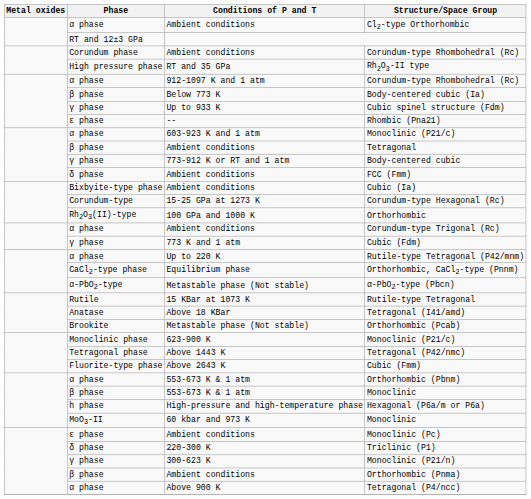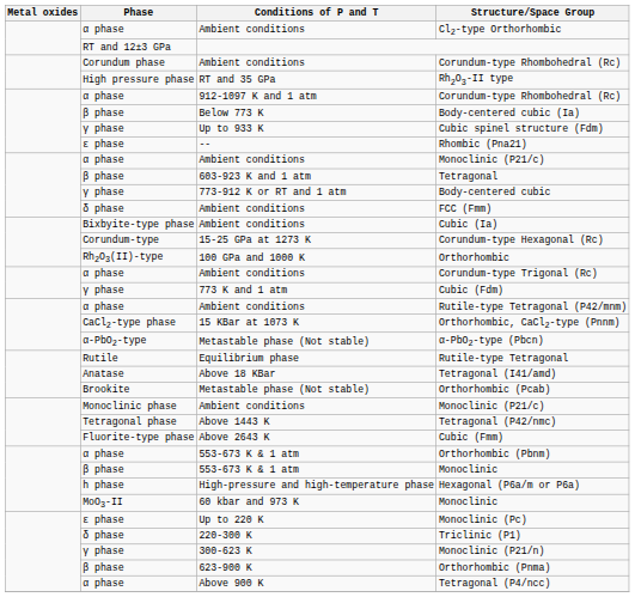α phase / Monoclinic (P21/c) | Conditions of P and T: 603-923 K and 1 atm -> Ambient conditions
Tetragonal | Conditions of P and T: Ambient conditions -> 603-923 K and 1 atm
Rutile-type Tetragonal (P42/mnm) | Conditions of P and T: Up to 220 K -> Ambient conditions
Orthorhombic, CaCl2-type (Pnnm) | Conditions of P and T: Equilibrium phase -> 15 KBar at 1073 K
Rutile-type Tetragonal | Conditions of P and T: 15 KBar at 1073 K -> Equilibrium phase
Monoclinic phase / Monoclinic (P21/c) | Conditions of P and T: 623-900 K -> Ambient conditions
Monoclinic (Pc) | Conditions of P and T: Ambient conditions -> Up to 220 K
Orthorhombic (Pnma) | Conditions of P and T: Ambient conditions -> 623-900 K
